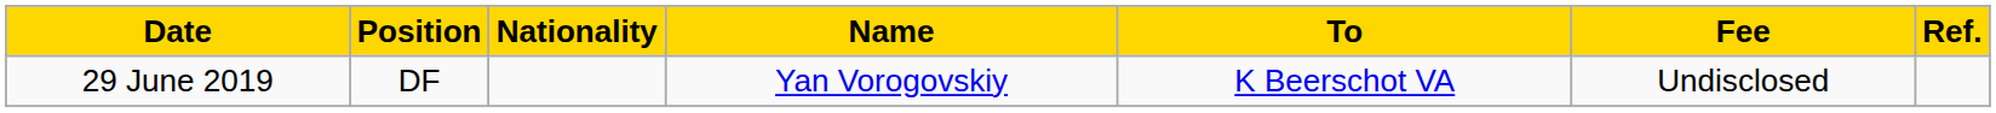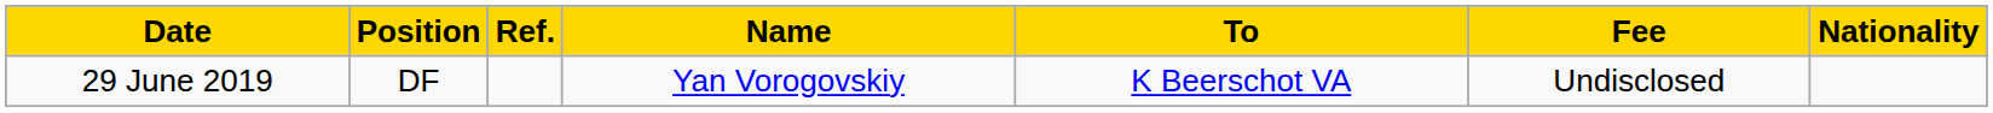columns swapped: Nationality <-> Ref.
